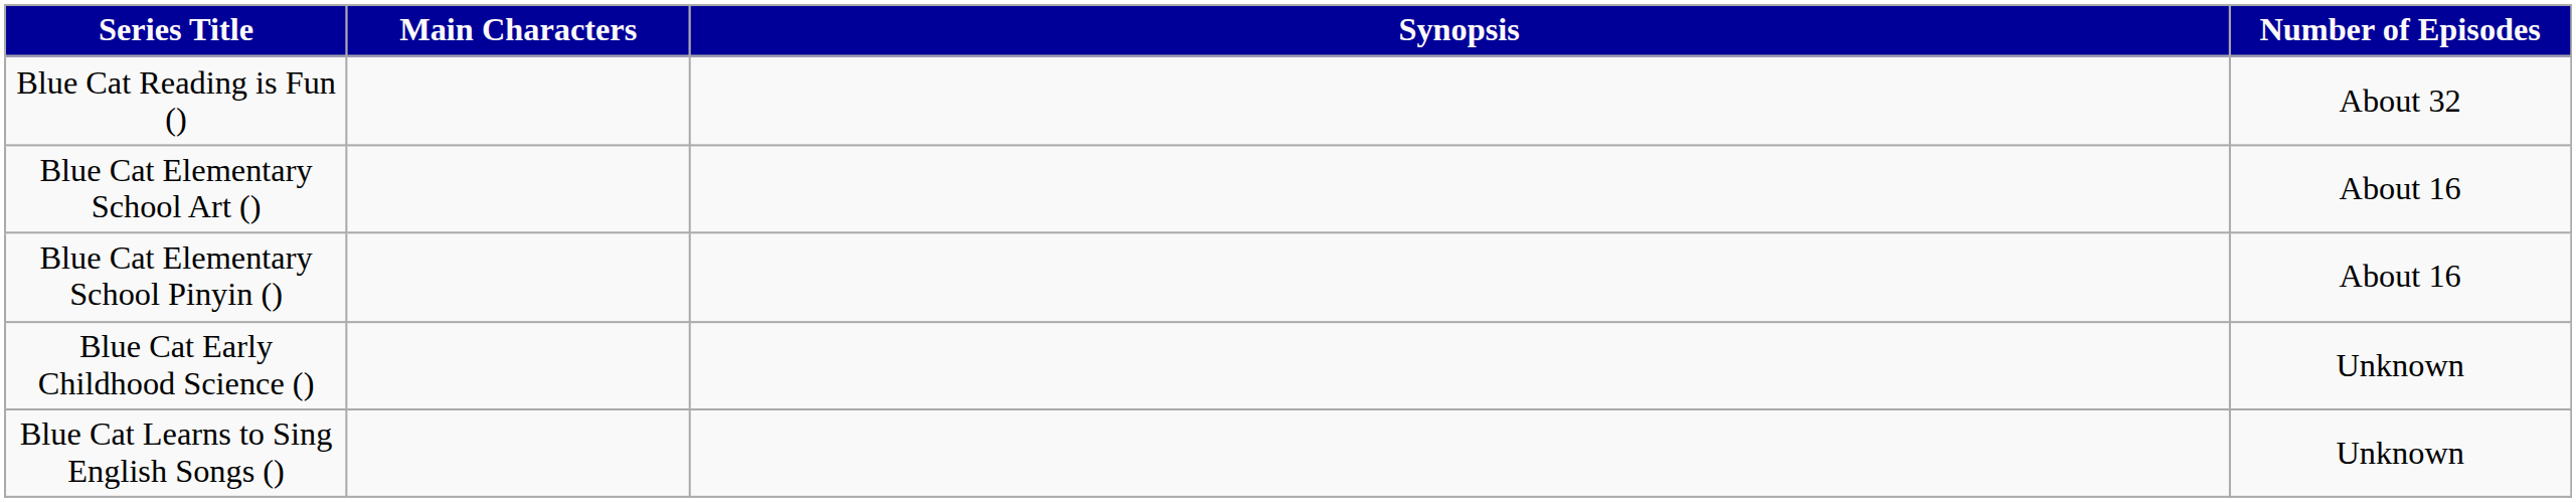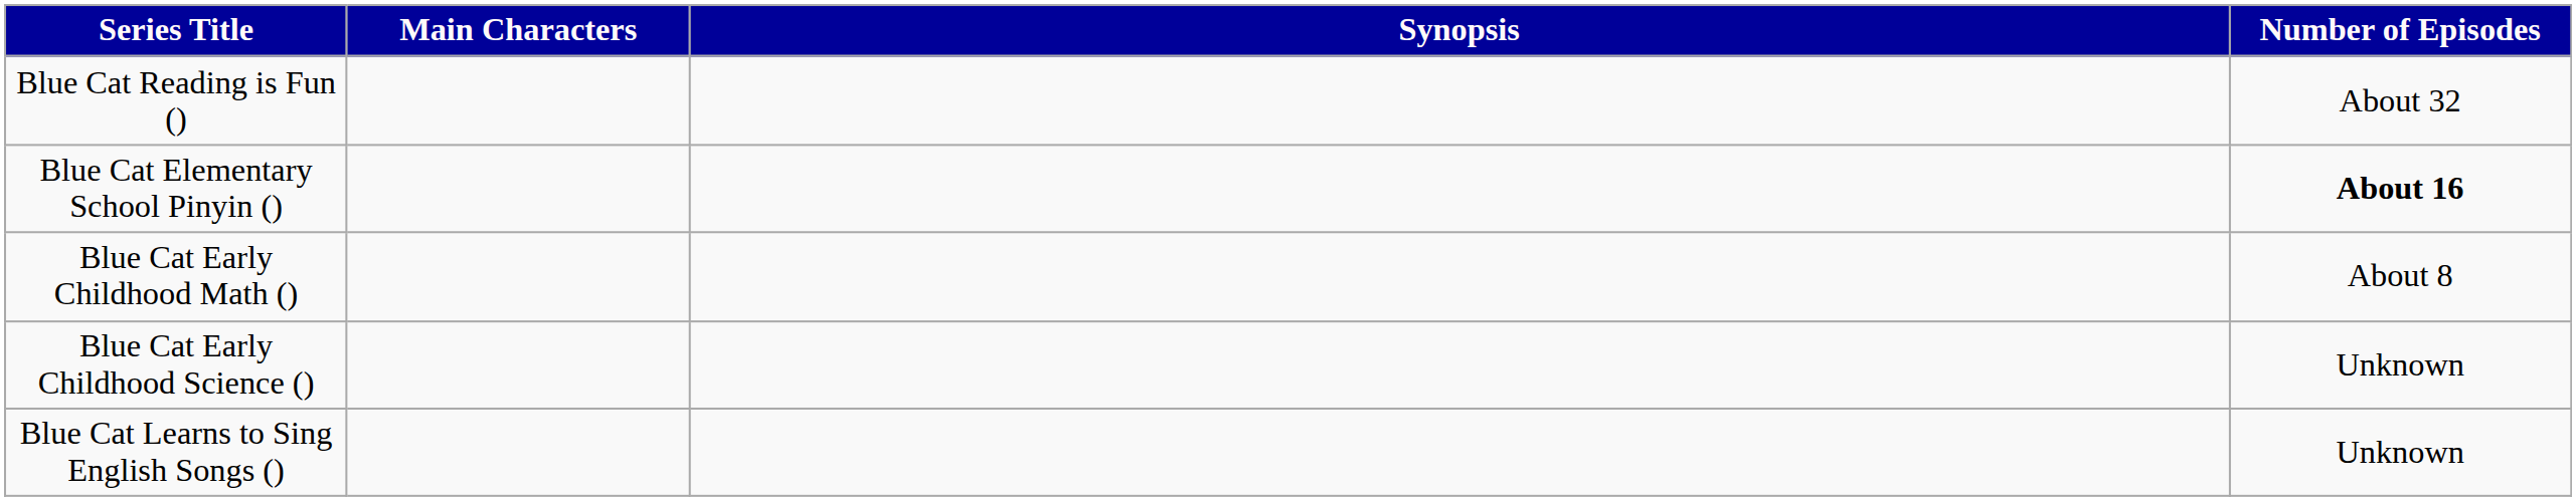- row: Blue Cat Elementary School Art () | About 16
Blue Cat Elementary School Pinyin () | Number of Episodes: normal -> bold
+ row: Blue Cat Early Childhood Math () | About 8
